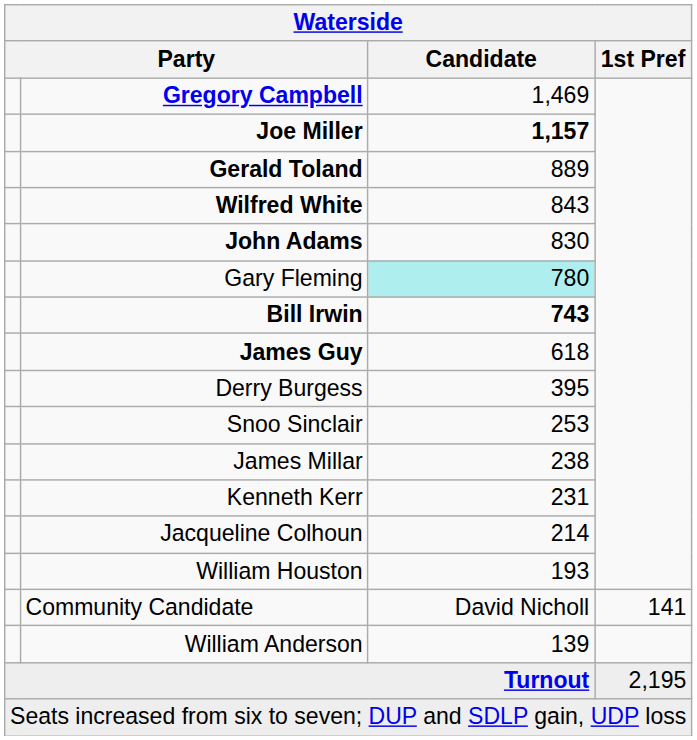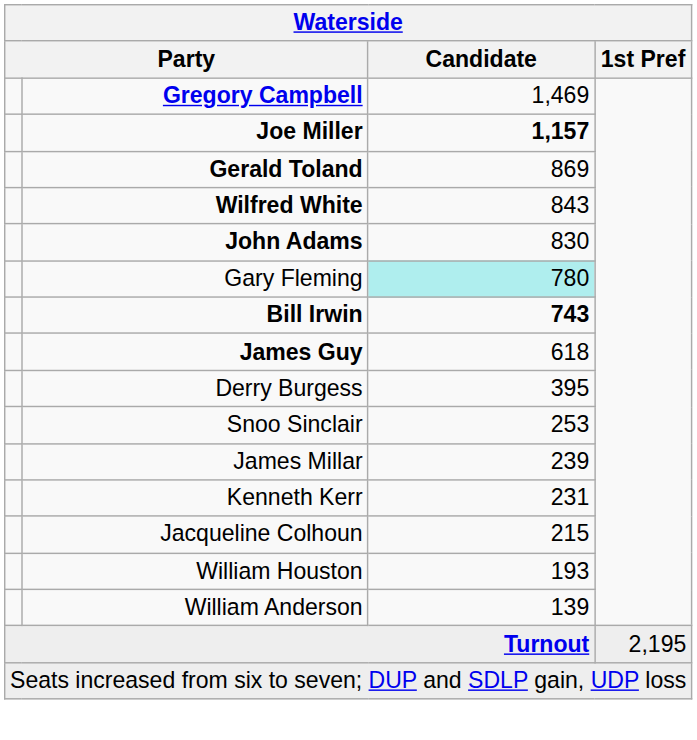Gerald Toland | Candidate: 889 -> 869
James Millar | Candidate: 238 -> 239
Jacqueline Colhoun | Candidate: 214 -> 215
- row: Community Candidate | David Nicholl | 141
